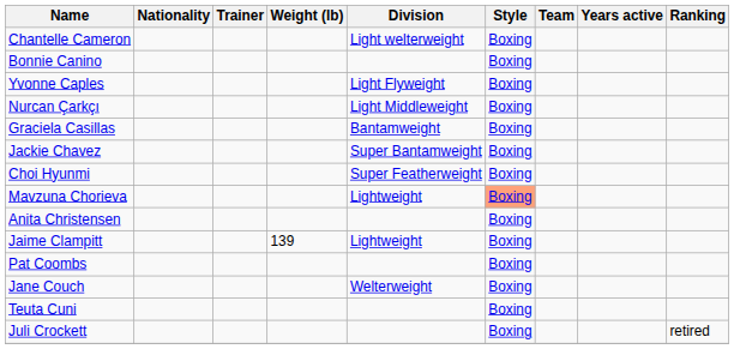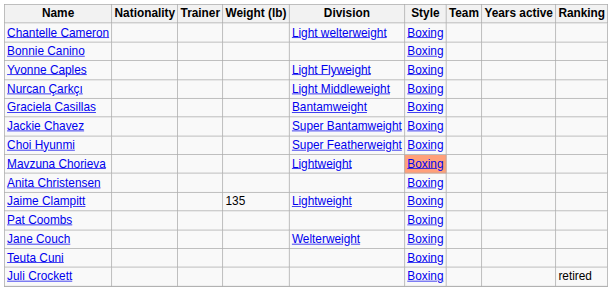Jaime Clampitt | Weight (lb): 139 -> 135
